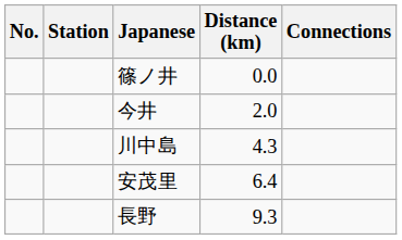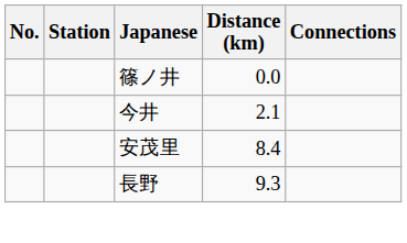今井 | Distance (km): 2.0 -> 2.1
- row: 川中島 | 4.3
安茂里 | Distance (km): 6.4 -> 8.4
